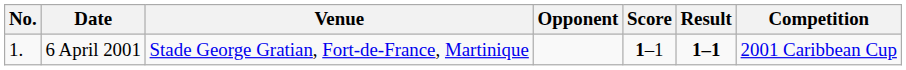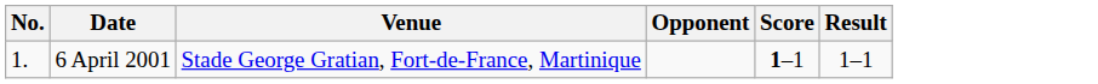- column: Competition | 2001 Caribbean Cup
6 April 2001 | Result: bold -> normal
